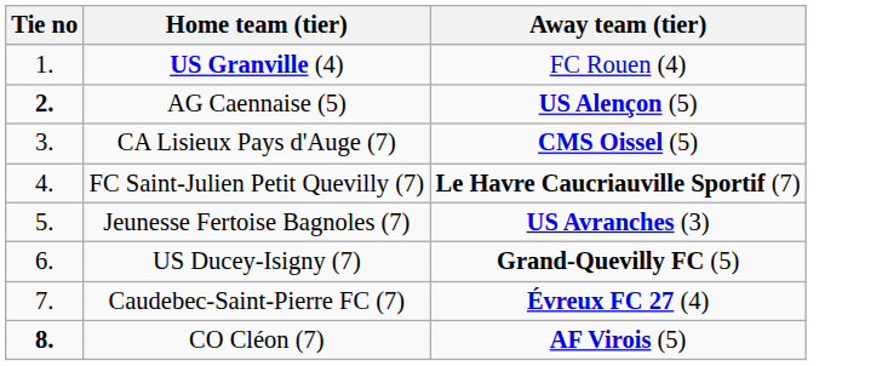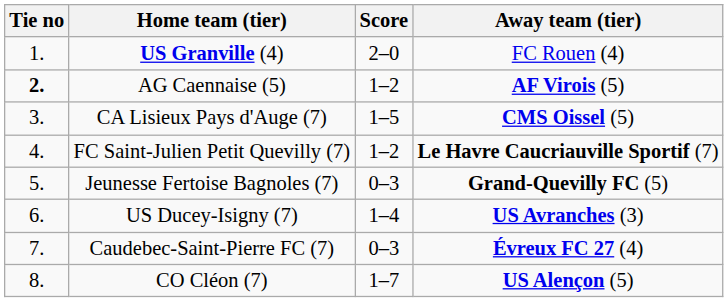+ column: Score | 2–0 | 1–2 | 1–5 | 1–2 | 0–3 | 1–4 | 0–3 | 1–7
AG Caennaise (5) | Away team (tier): US Alençon (5) -> AF Virois (5)
Jeunesse Fertoise Bagnoles (7) | Away team (tier): US Avranches (3) -> Grand-Quevilly FC (5)
US Ducey-Isigny (7) | Away team (tier): Grand-Quevilly FC (5) -> US Avranches (3)
CO Cléon (7) | Tie no: bold -> normal
CO Cléon (7) | Away team (tier): AF Virois (5) -> US Alençon (5)
